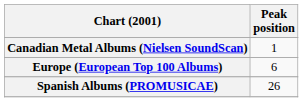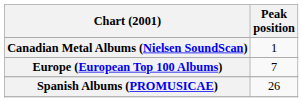Europe (European Top 100 Albums) | Peak position: 6 -> 7
